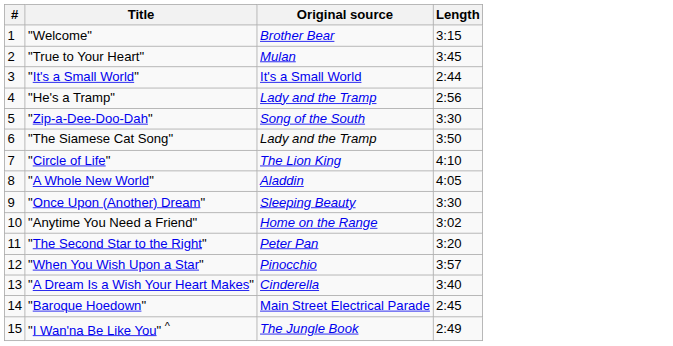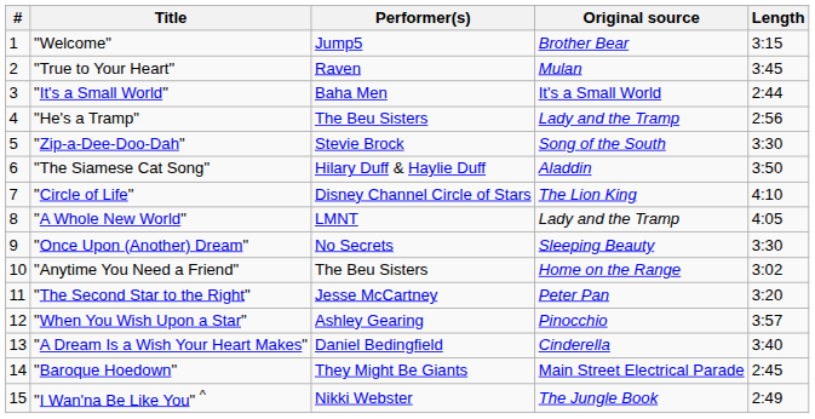+ column: Performer(s) | Jump5 | Raven | Baha Men | The Beu Sisters | Stevie Brock | Hilary Duff & Haylie Duff | Disney Channel Circle of Stars | LMNT | No Secrets | The Beu Sisters | Jesse McCartney | Ashley Gearing | Daniel Bedingfield | They Might Be Giants | Nikki Webster
"The Siamese Cat Song" | Original source: Lady and the Tramp -> Aladdin
"A Whole New World" | Original source: Aladdin -> Lady and the Tramp
